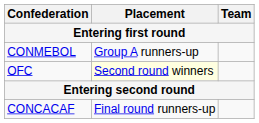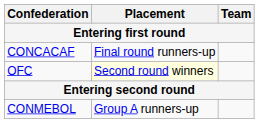rows swapped: CONCACAF <-> CONMEBOL
